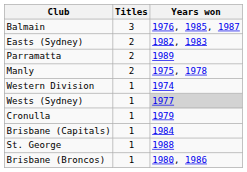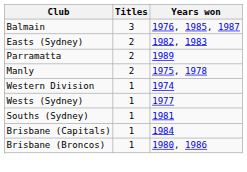Wests (Sydney) | Years won: lightgrey background -> no background
- row: Cronulla | 1 | 1979
+ row: Souths (Sydney) | 1 | 1981
- row: St. George | 1 | 1988
